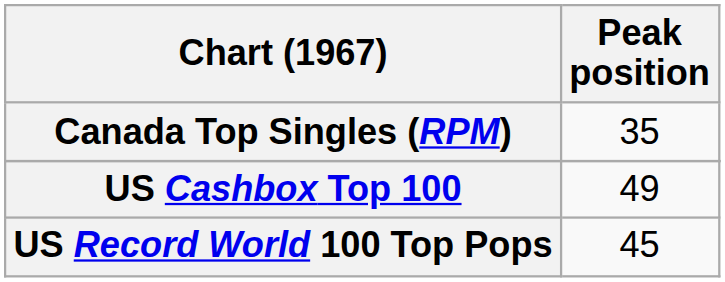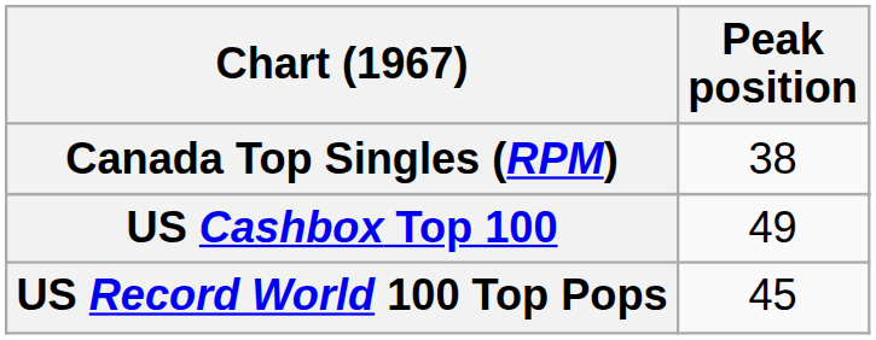Canada Top Singles (RPM) | Peak position: 35 -> 38
